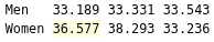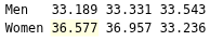Women | column 5: 38.293 -> 36.957
